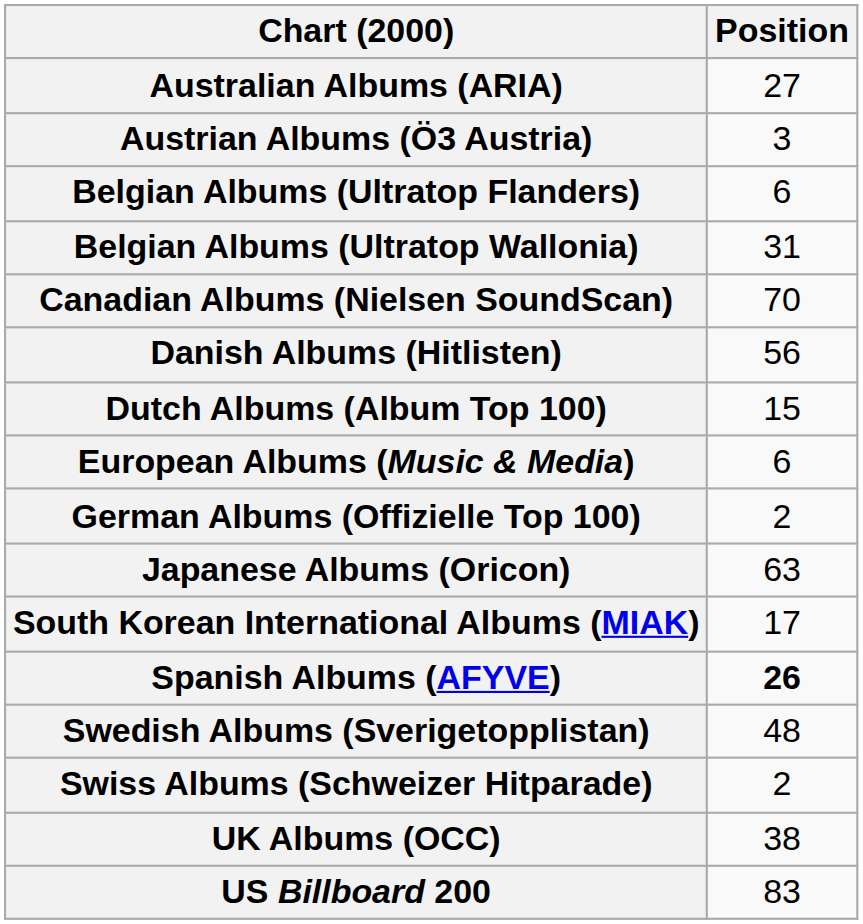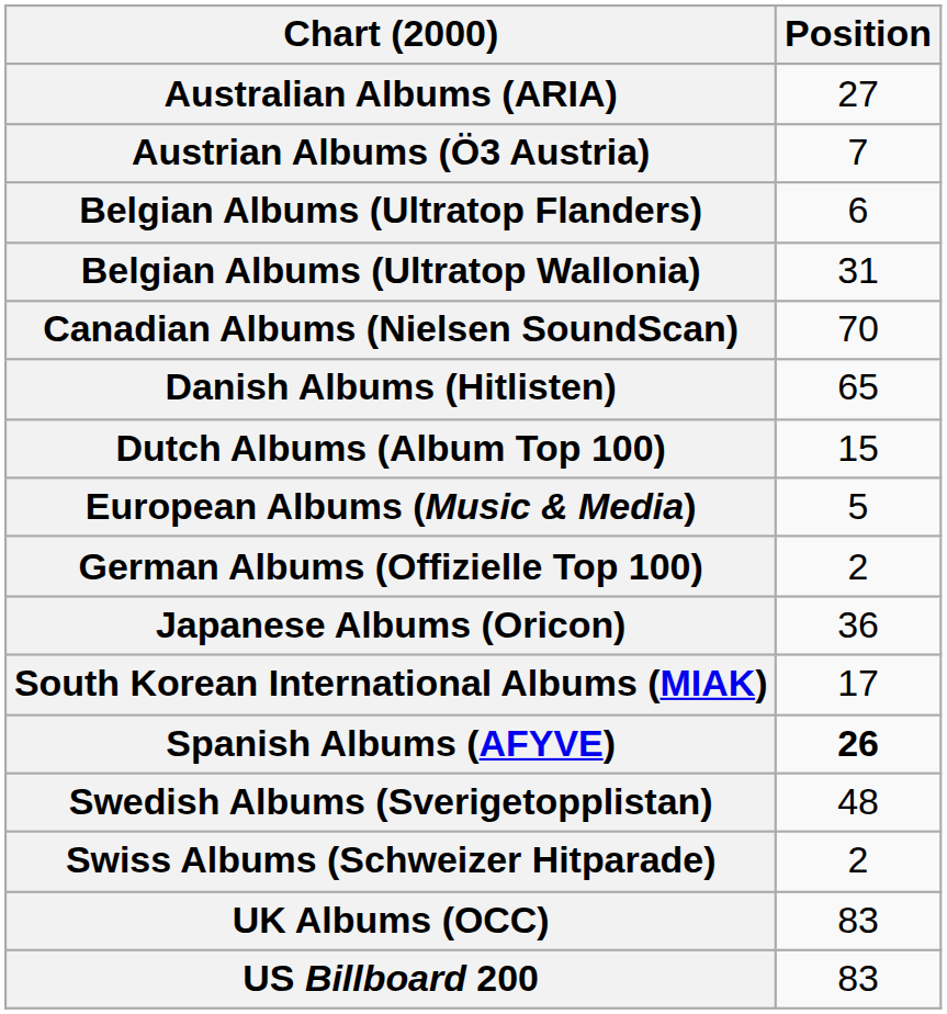Austrian Albums (Ö3 Austria) | Position: 3 -> 7
Danish Albums (Hitlisten) | Position: 56 -> 65
European Albums (Music & Media) | Position: 6 -> 5
Japanese Albums (Oricon) | Position: 63 -> 36
UK Albums (OCC) | Position: 38 -> 83
